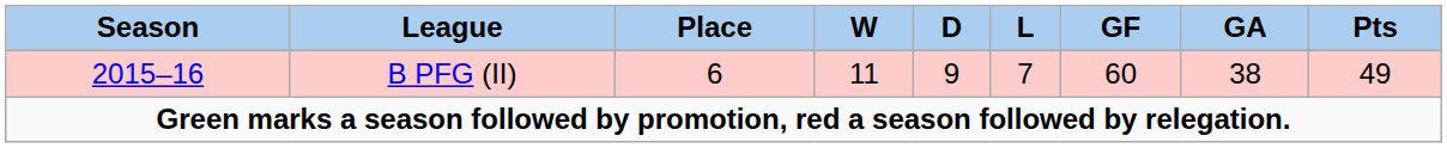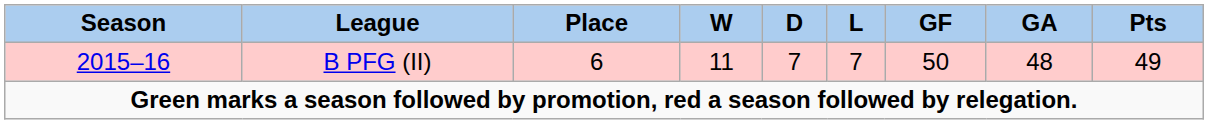2015–16 | D: 9 -> 7
2015–16 | GF: 60 -> 50
2015–16 | GA: 38 -> 48
